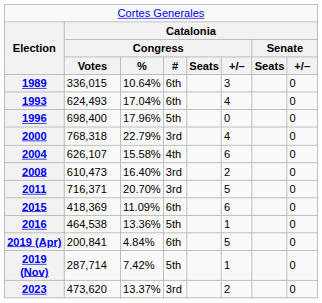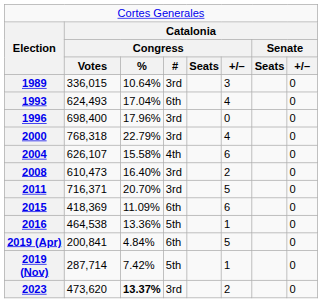1989 | column 4: 6th -> 3rd
1996 | column 4: 5th -> 3rd
2023 | column 3: normal -> bold
